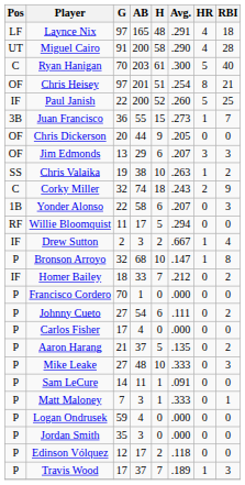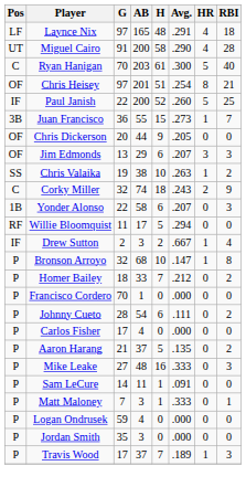Homer Bailey | Pos: IF -> P
Johnny Cueto | G: 27 -> 28
Mike Leake | H: 10 -> 16
- row: P | Edinson Vólquez | 12 | 17 | 2 | .118 | 0 | 0
